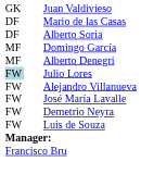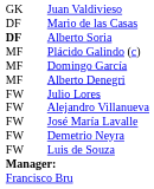Alberto Soria | column 1: normal -> bold
+ row: MF | Plácido Galindo (c)
Julio Lores | column 1: lightblue background -> no background
